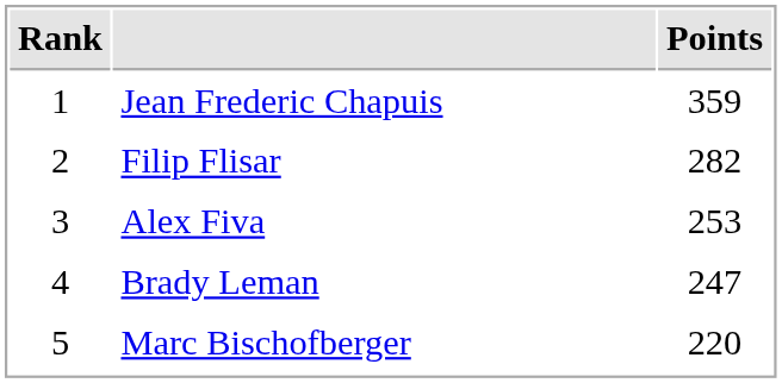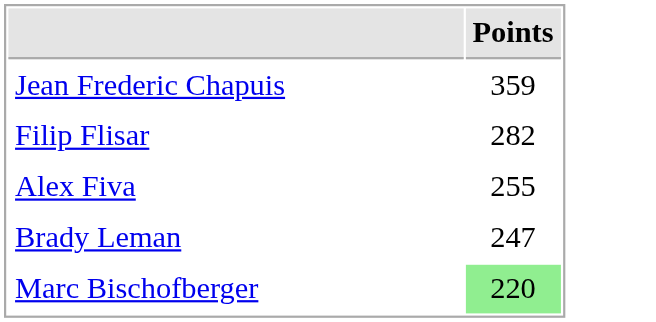- column: Rank | 1 | 2 | 3 | 4 | 5
Alex Fiva | Points: 253 -> 255
Marc Bischofberger | Points: no background -> lightgreen background
